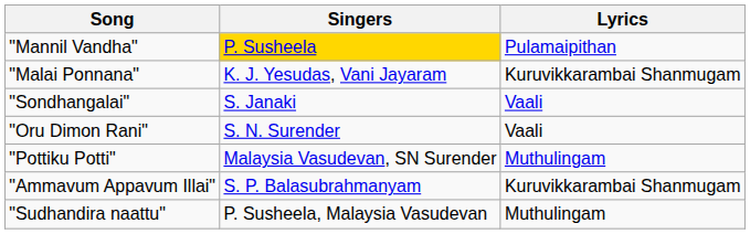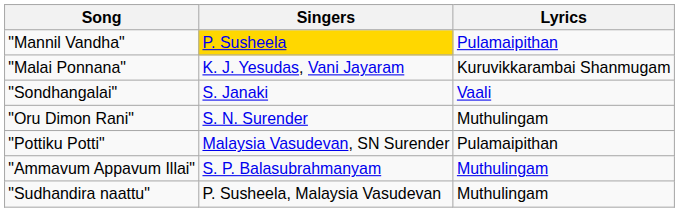"Oru Dimon Rani" | Lyrics: Vaali -> Muthulingam
"Pottiku Potti" | Lyrics: Muthulingam -> Pulamaipithan
"Ammavum Appavum Illai" | Lyrics: Kuruvikkarambai Shanmugam -> Muthulingam
